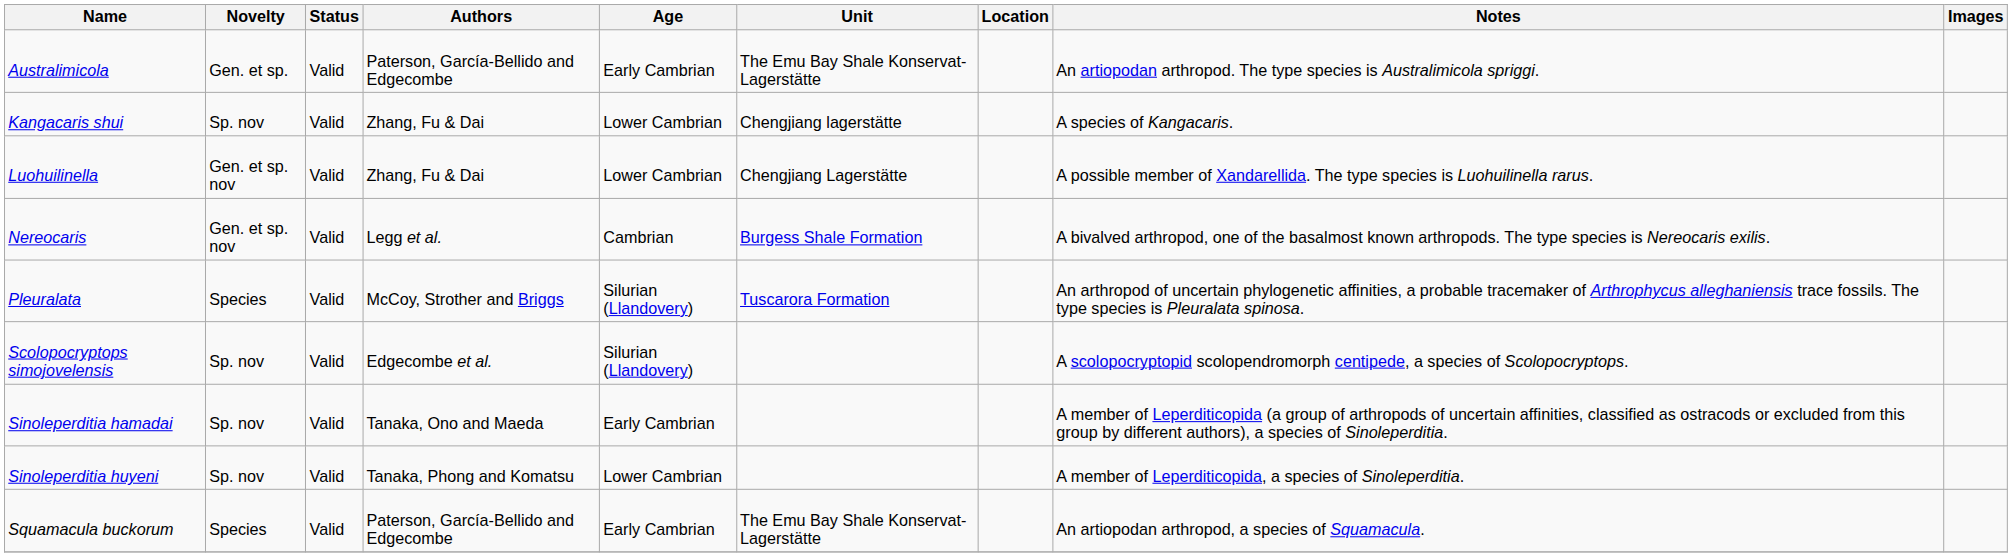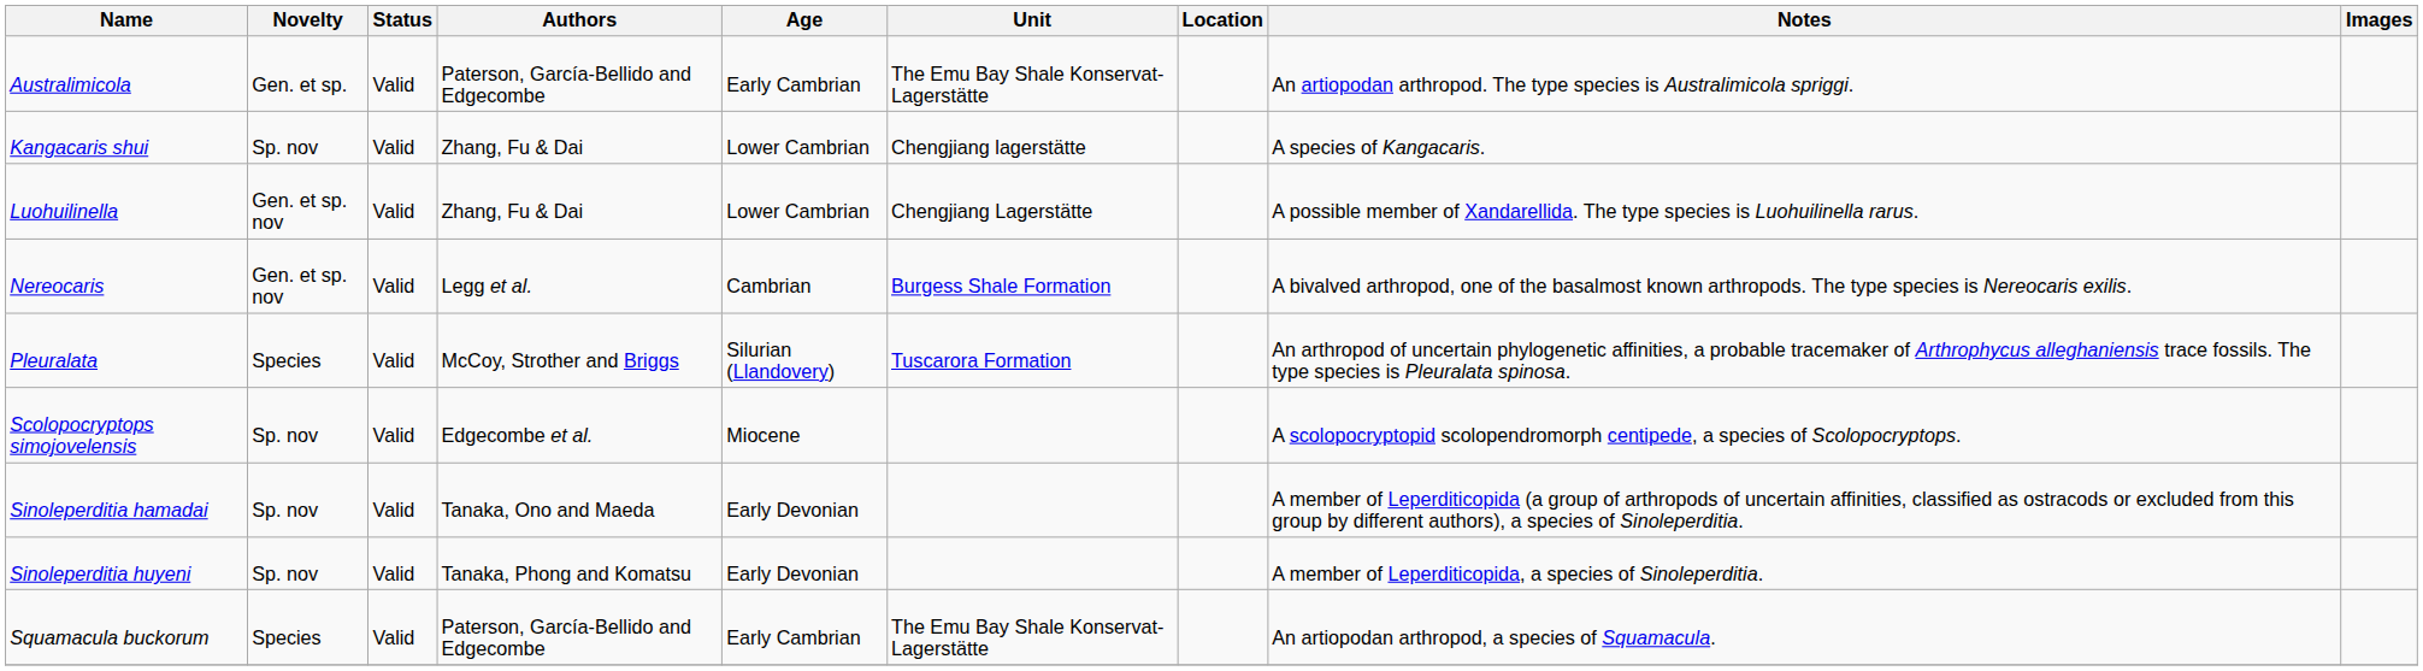Scolopocryptops simojovelensis | Age: Silurian (Llandovery) -> Miocene
Sinoleperditia hamadai | Age: Early Cambrian -> Early Devonian
Sinoleperditia huyeni | Age: Lower Cambrian -> Early Devonian
